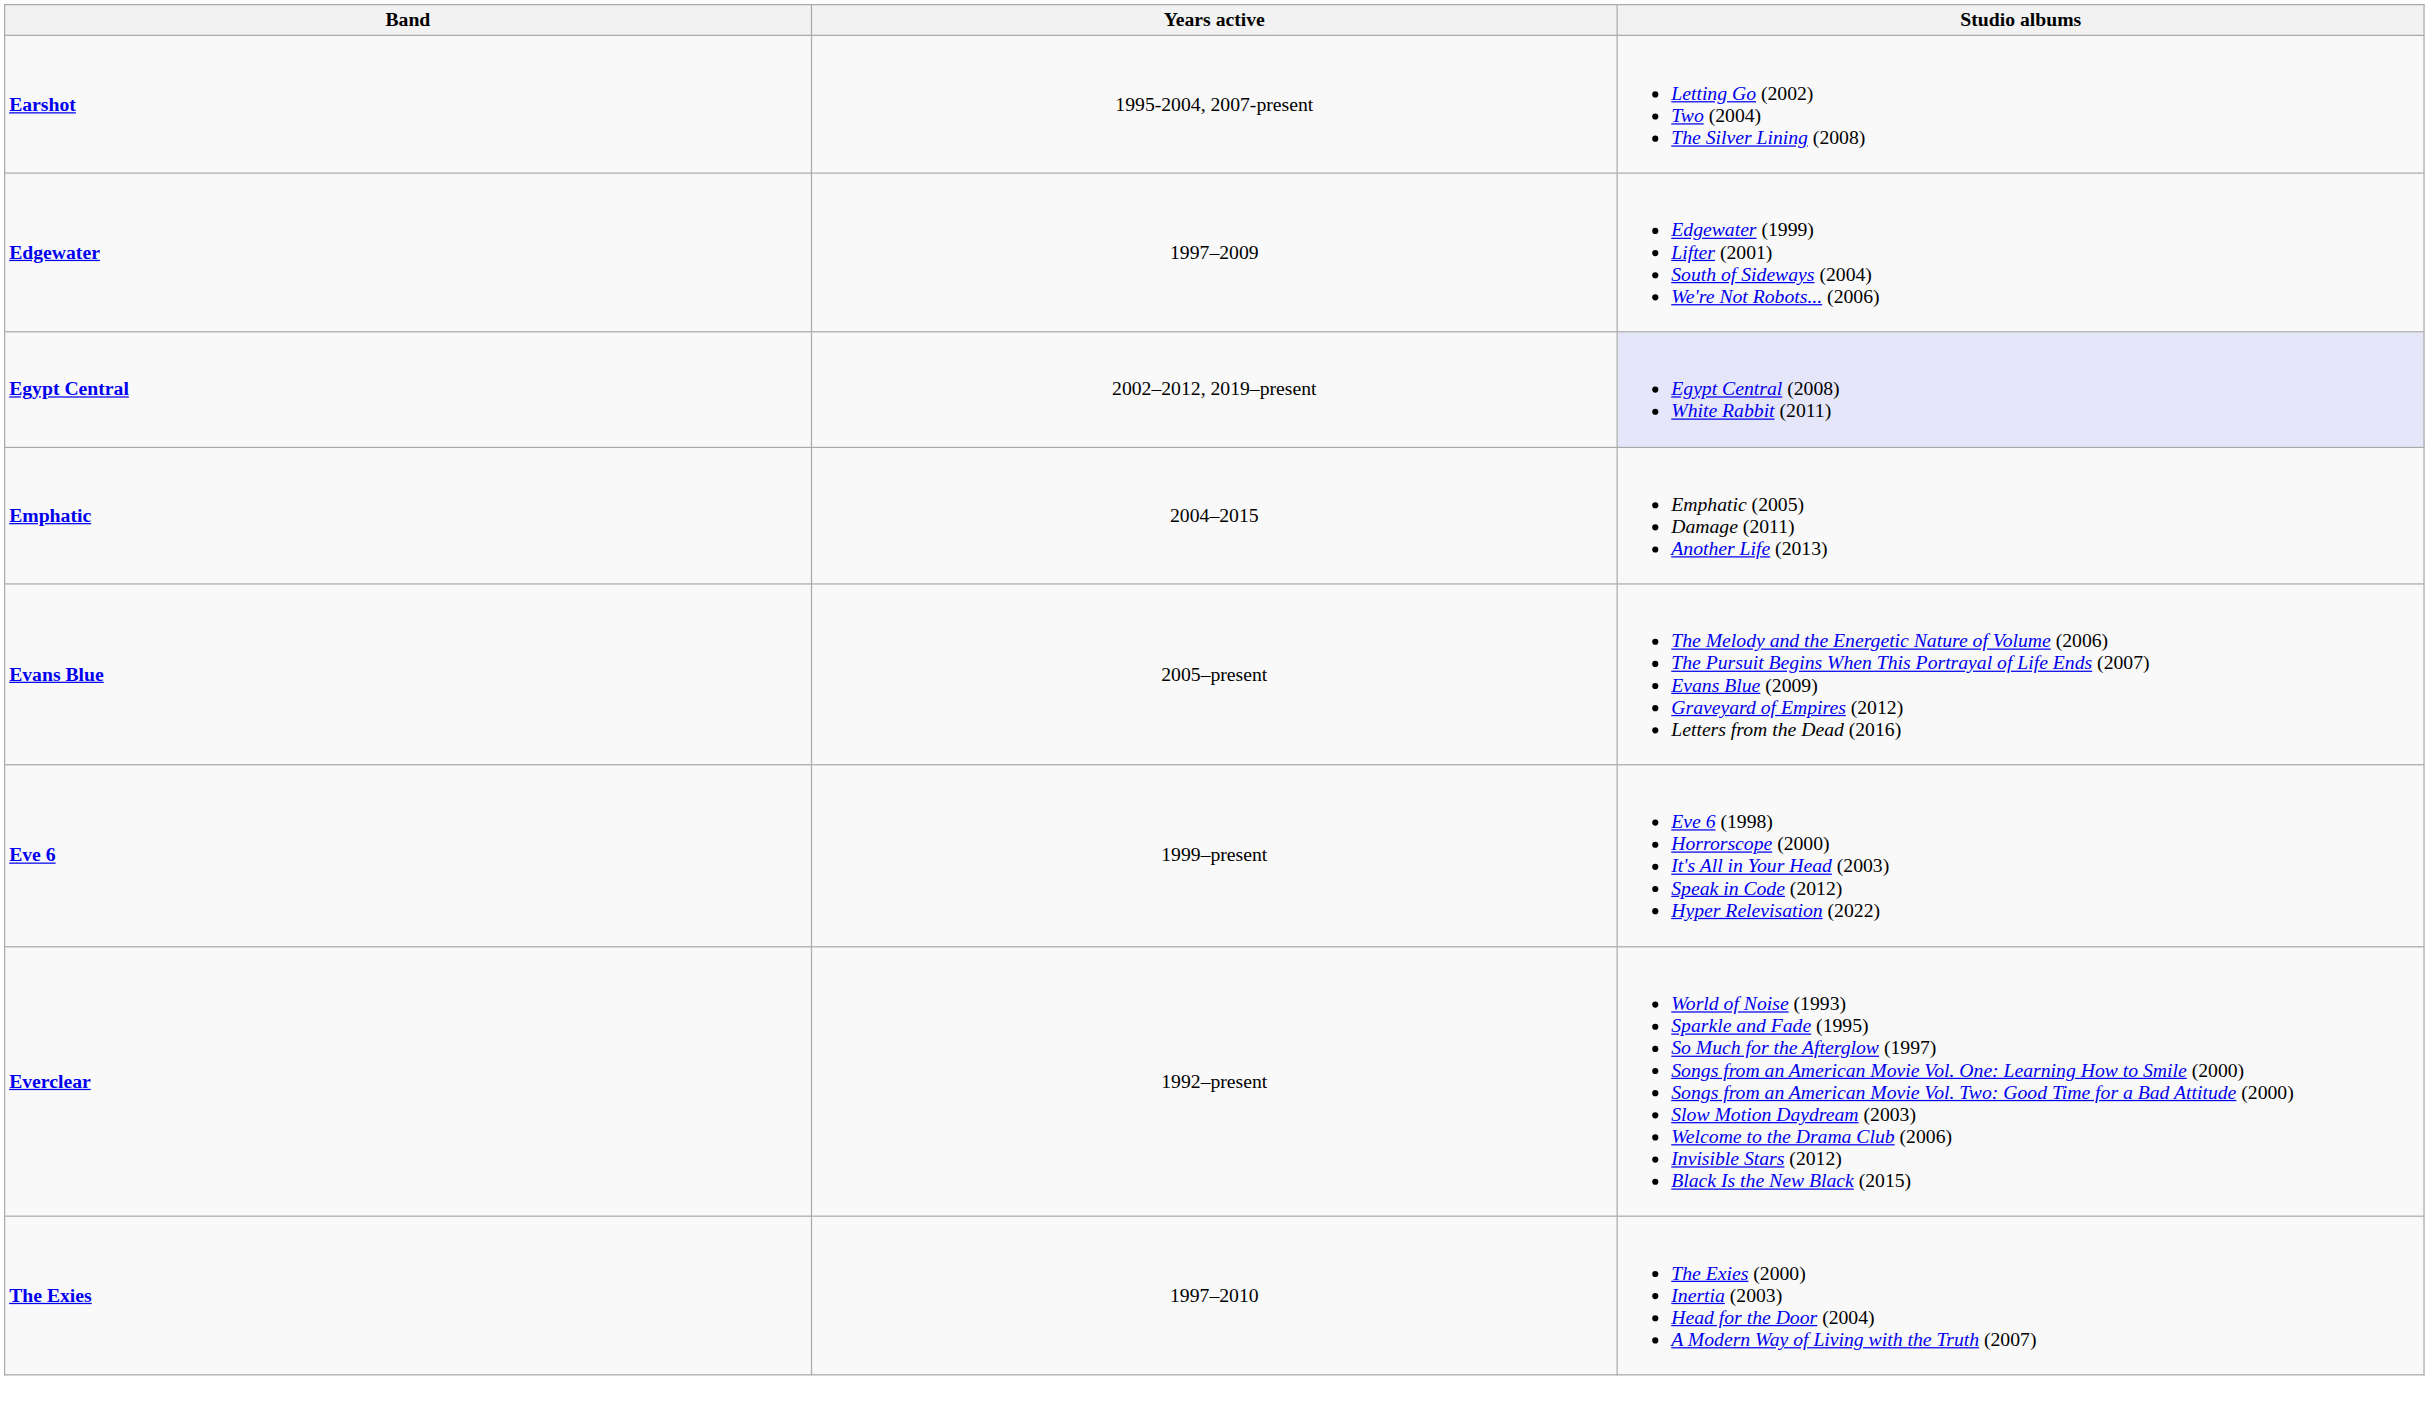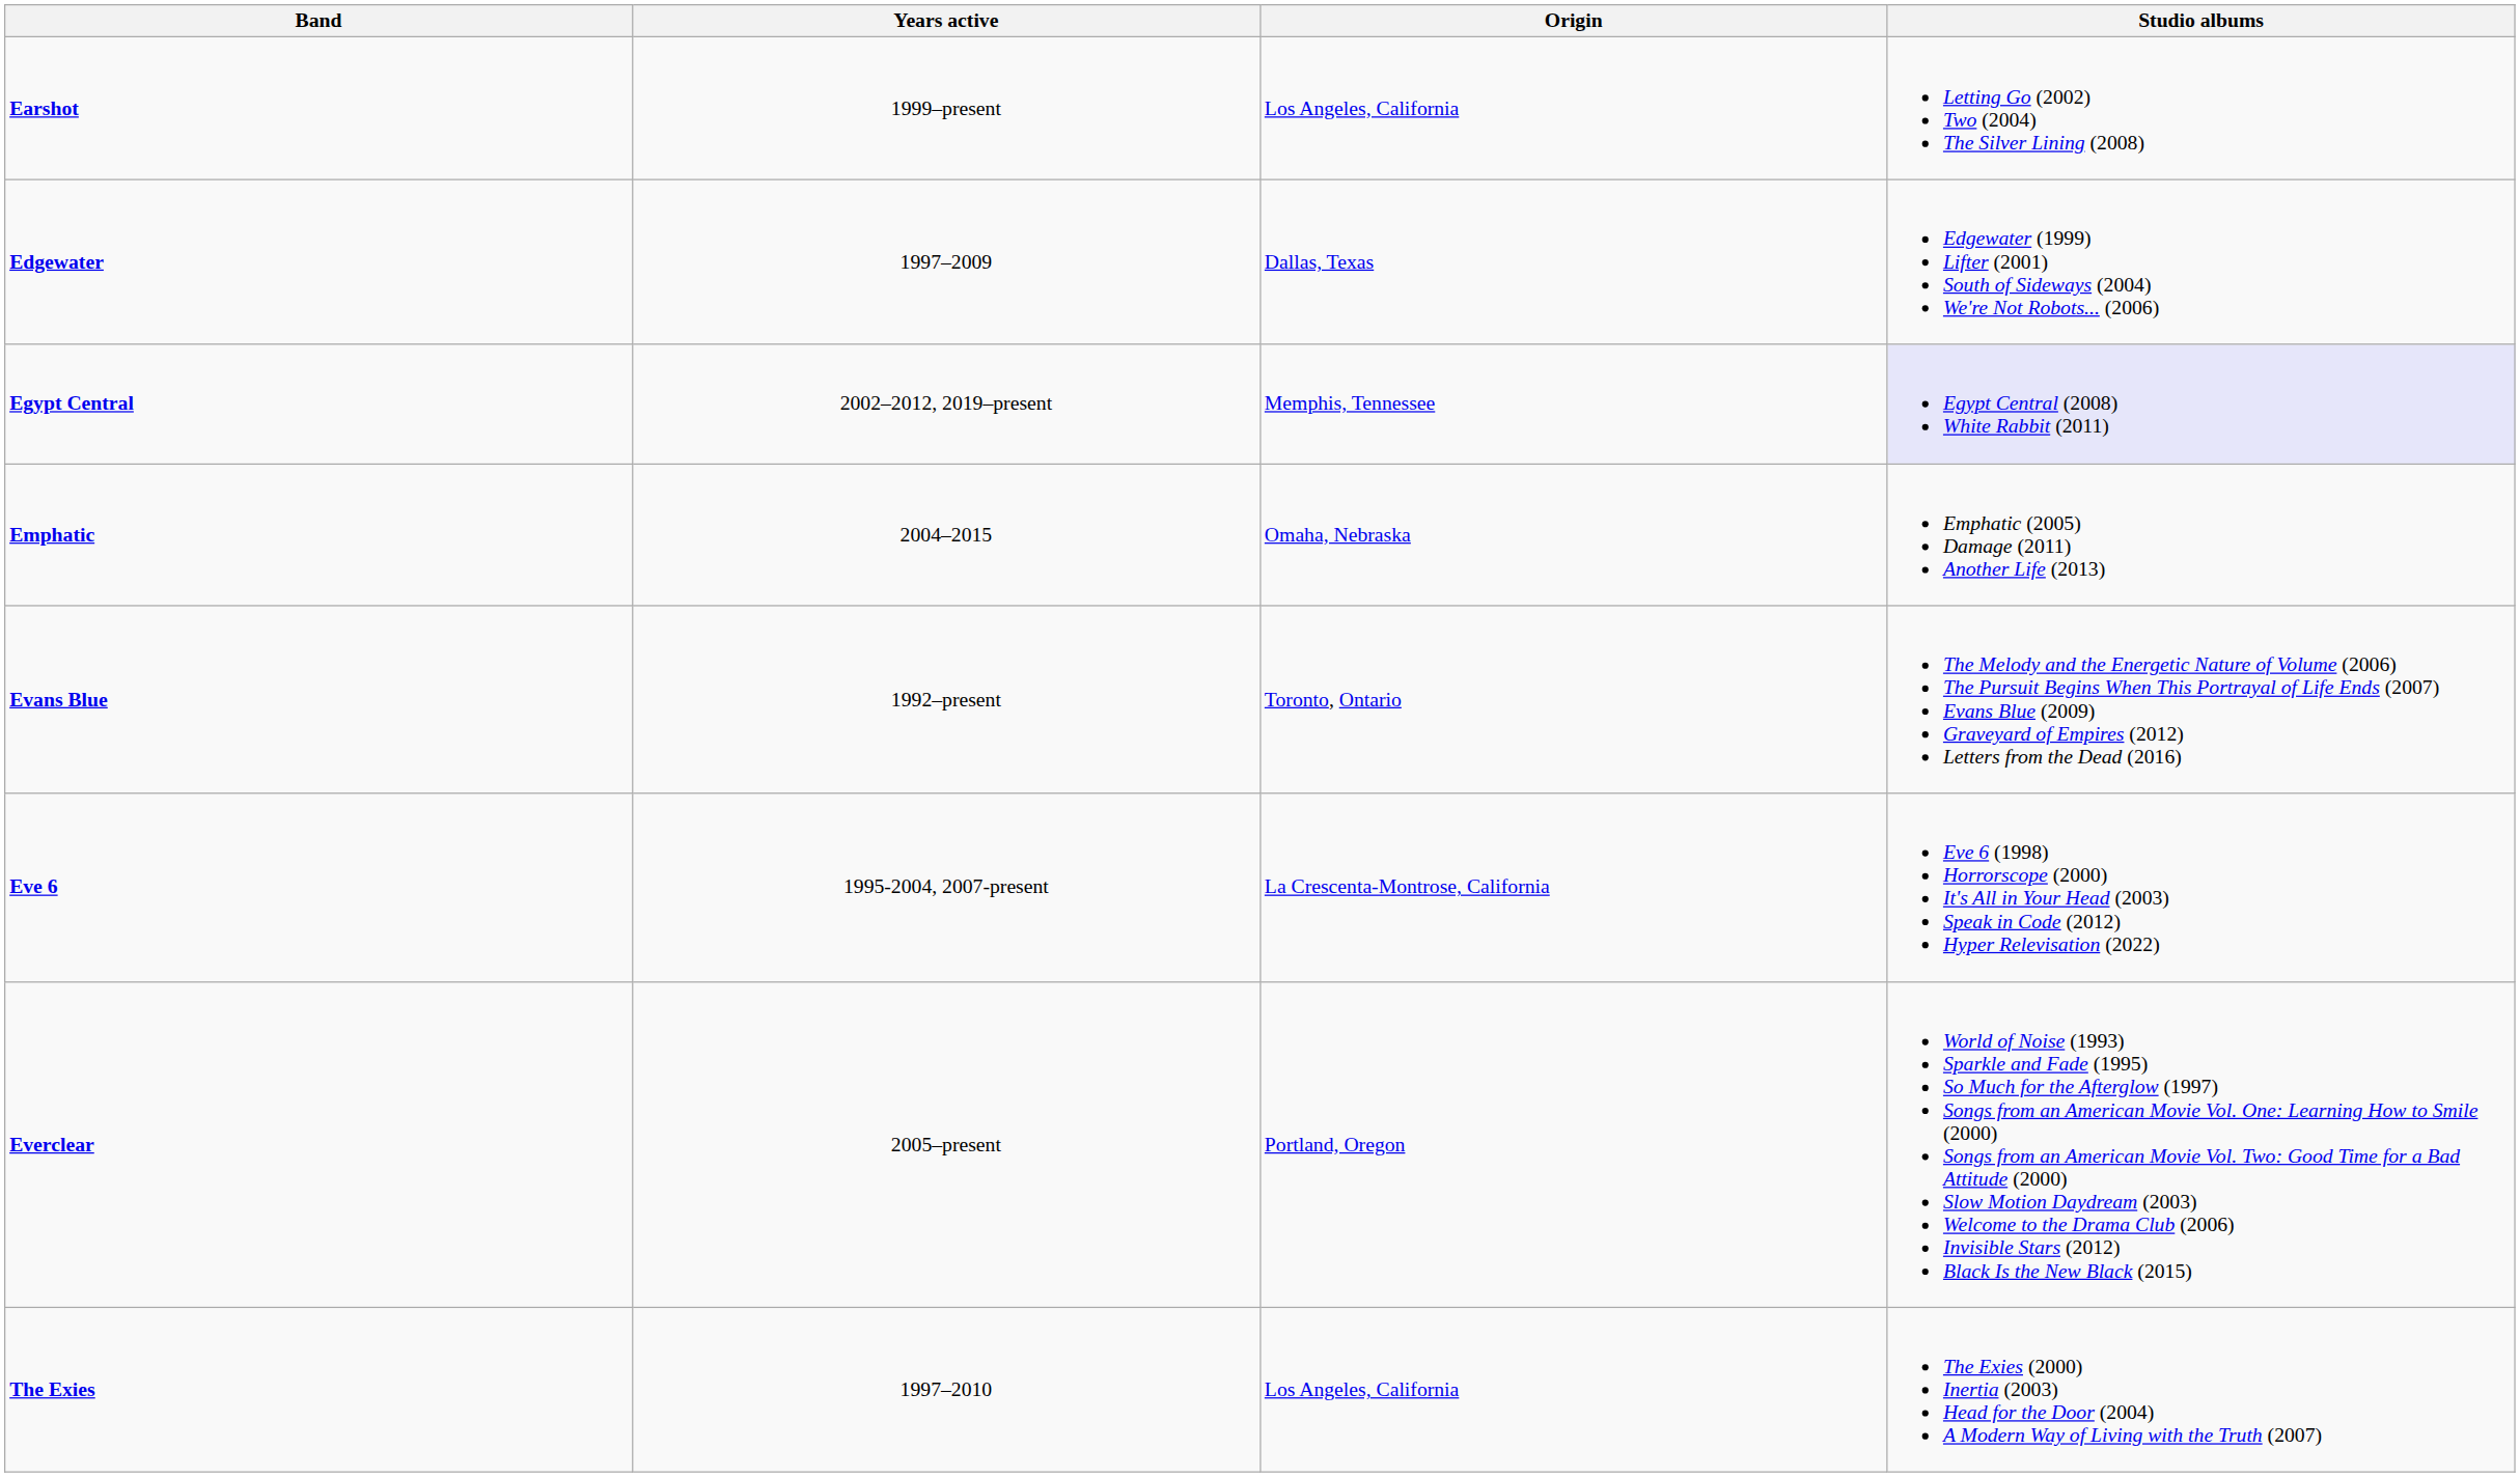+ column: Origin | Los Angeles, California | Dallas, Texas | Memphis, Tennessee | Omaha, Nebraska | Toronto, Ontario | La Crescenta-Montrose, California | Portland, Oregon | Los Angeles, California
Earshot | Years active: 1995-2004, 2007-present -> 1999–present
Evans Blue | Years active: 2005–present -> 1992–present
Eve 6 | Years active: 1999–present -> 1995-2004, 2007-present
Everclear | Years active: 1992–present -> 2005–present
